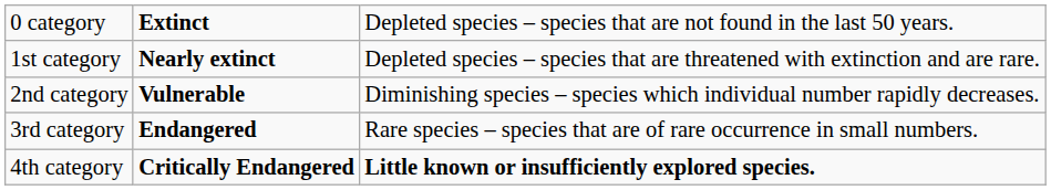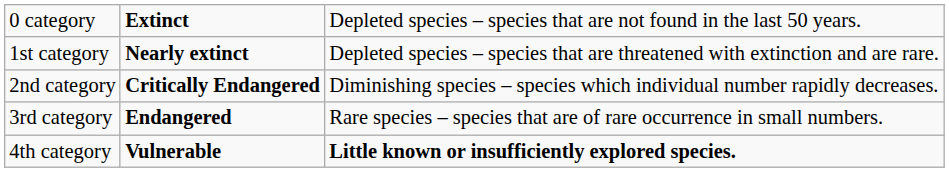2nd category | column 2: Vulnerable -> Critically Endangered
4th category | column 2: Critically Endangered -> Vulnerable
